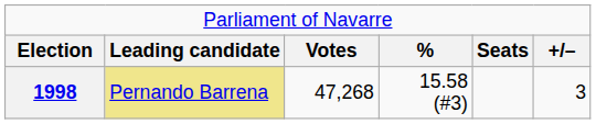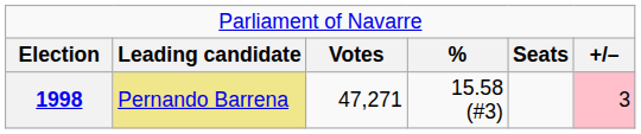1998 | column 3: 47,268 -> 47,271
1998 | column 6: no background -> pink background
